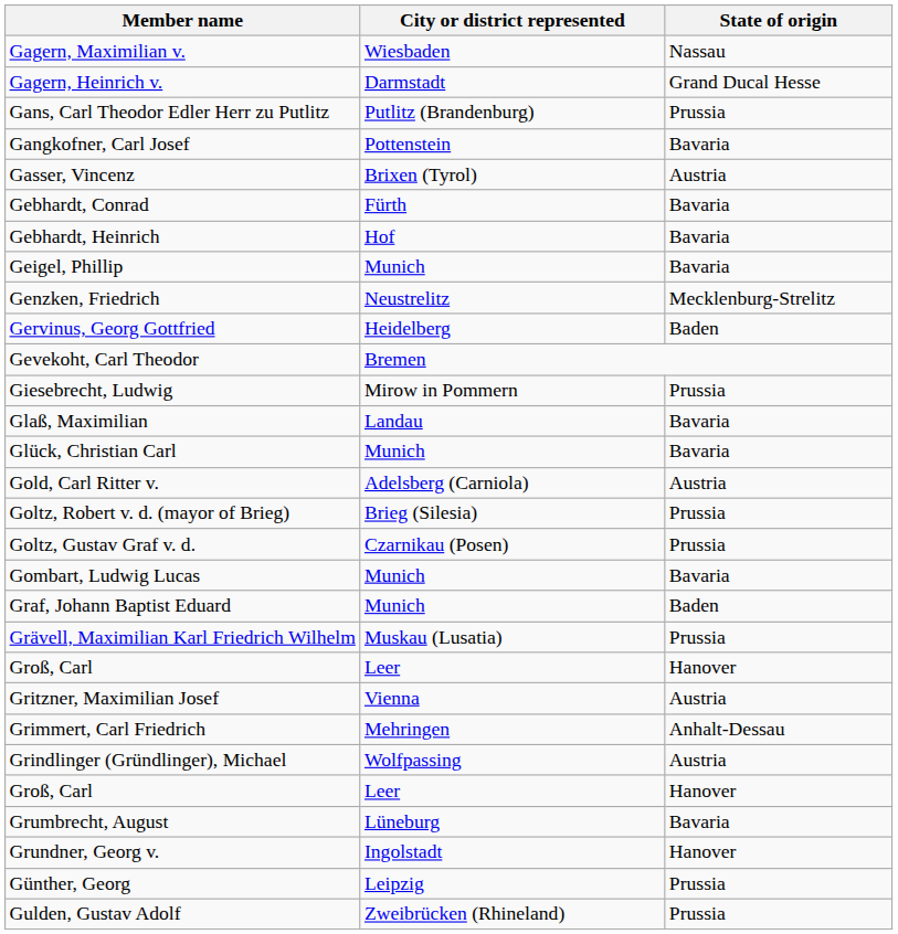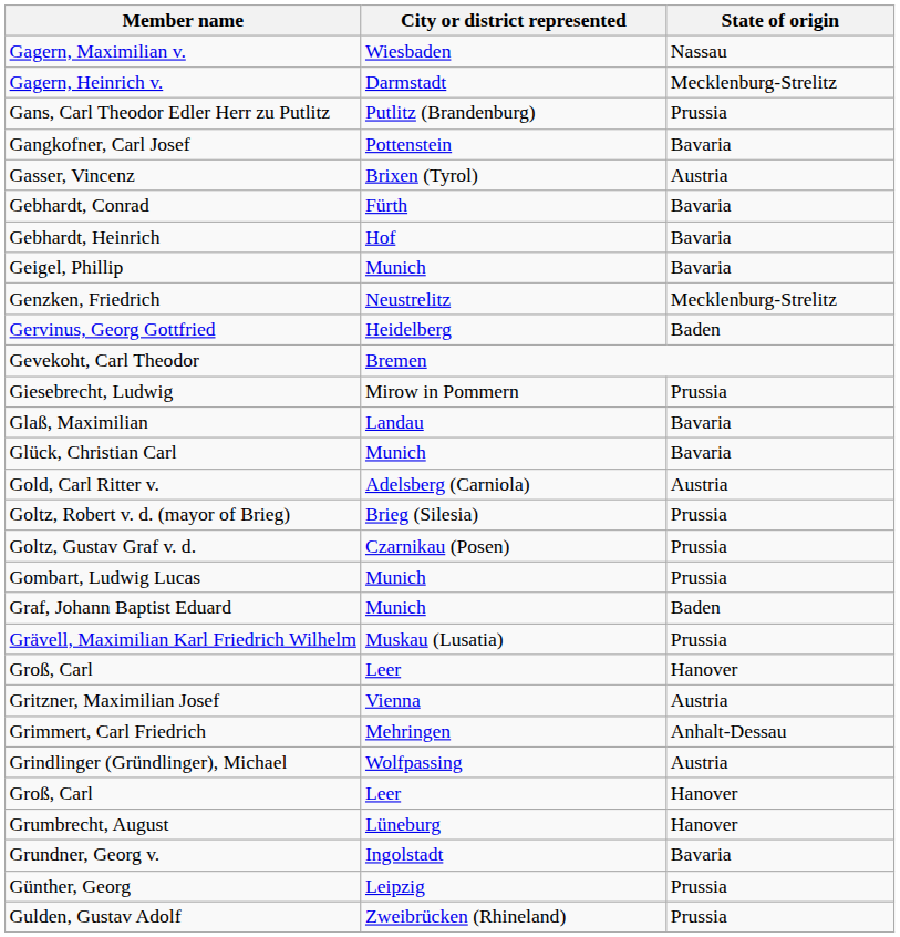Gagern, Heinrich v. | State of origin: Grand Ducal Hesse -> Mecklenburg-Strelitz
Gombart, Ludwig Lucas | State of origin: Bavaria -> Prussia
Grumbrecht, August | State of origin: Bavaria -> Hanover
Grundner, Georg v. | State of origin: Hanover -> Bavaria
